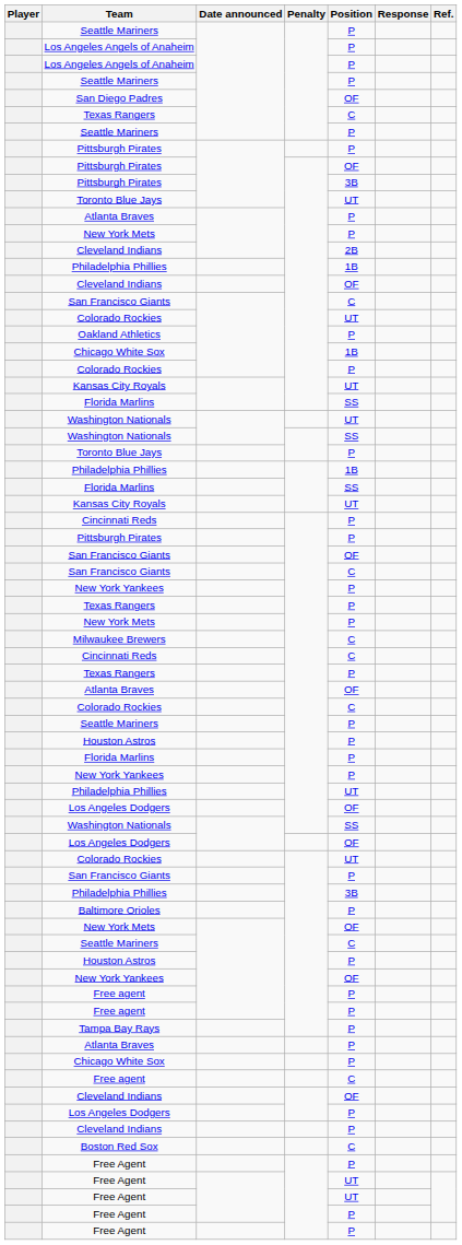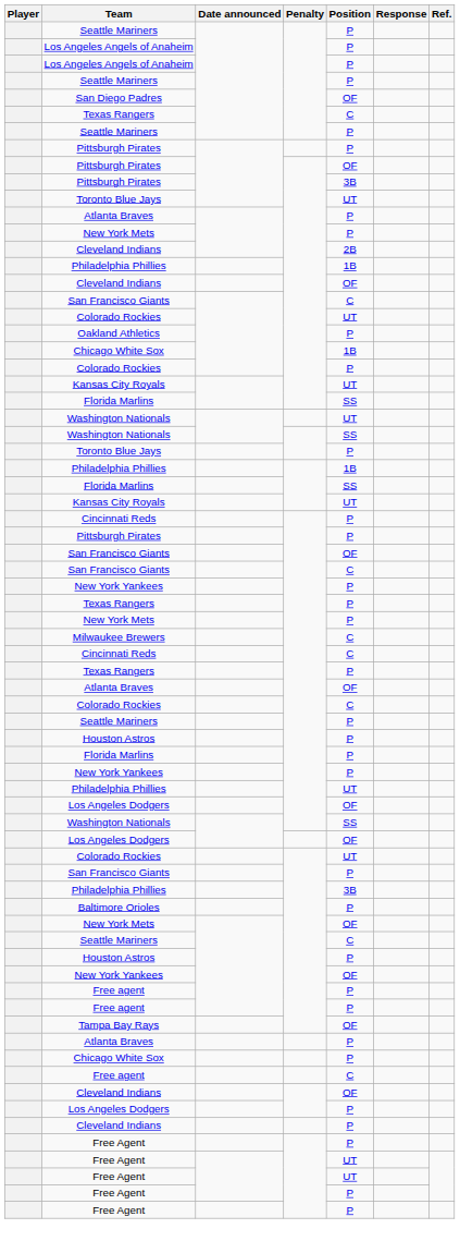Tampa Bay Rays | Position: P -> OF
- row: Boston Red Sox | C
